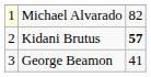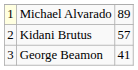Michael Alvarado | column 3: 82 -> 89
Kidani Brutus | column 3: bold -> normal
